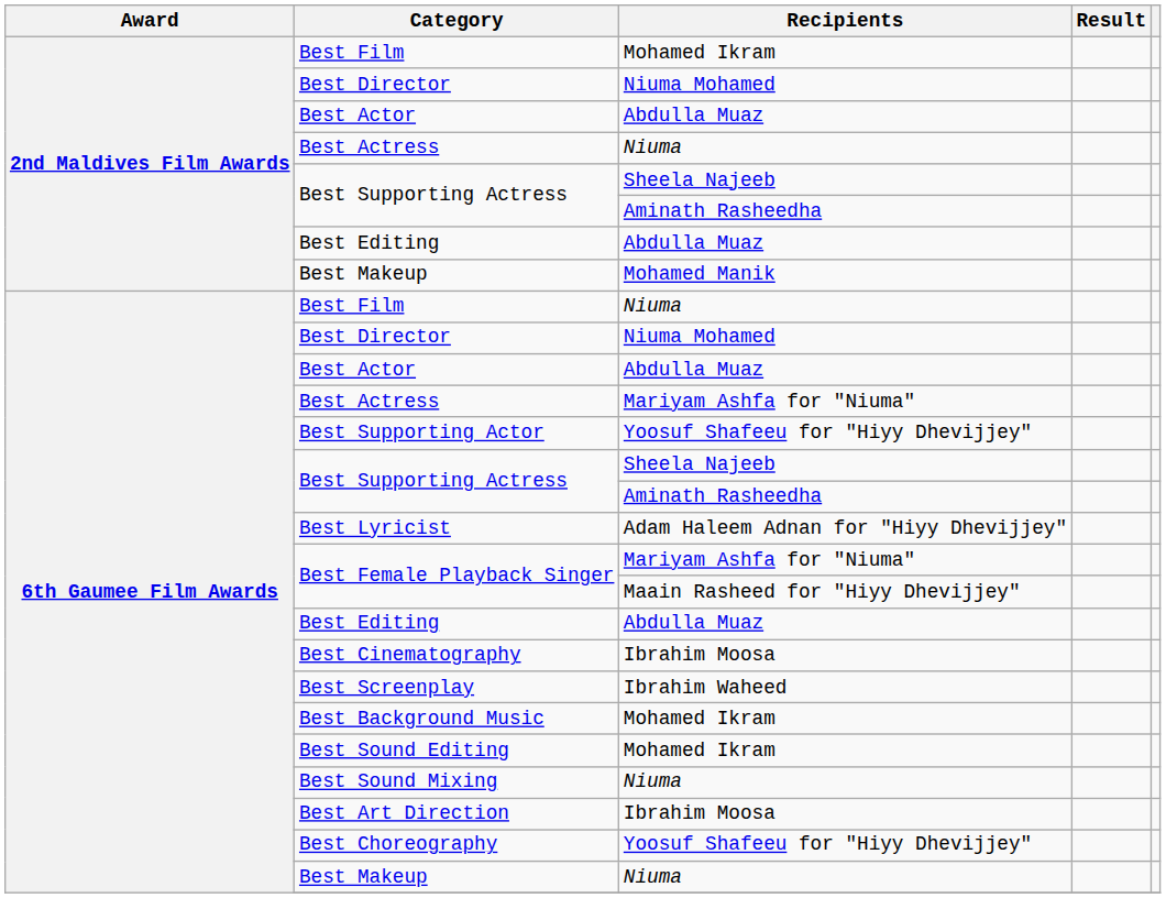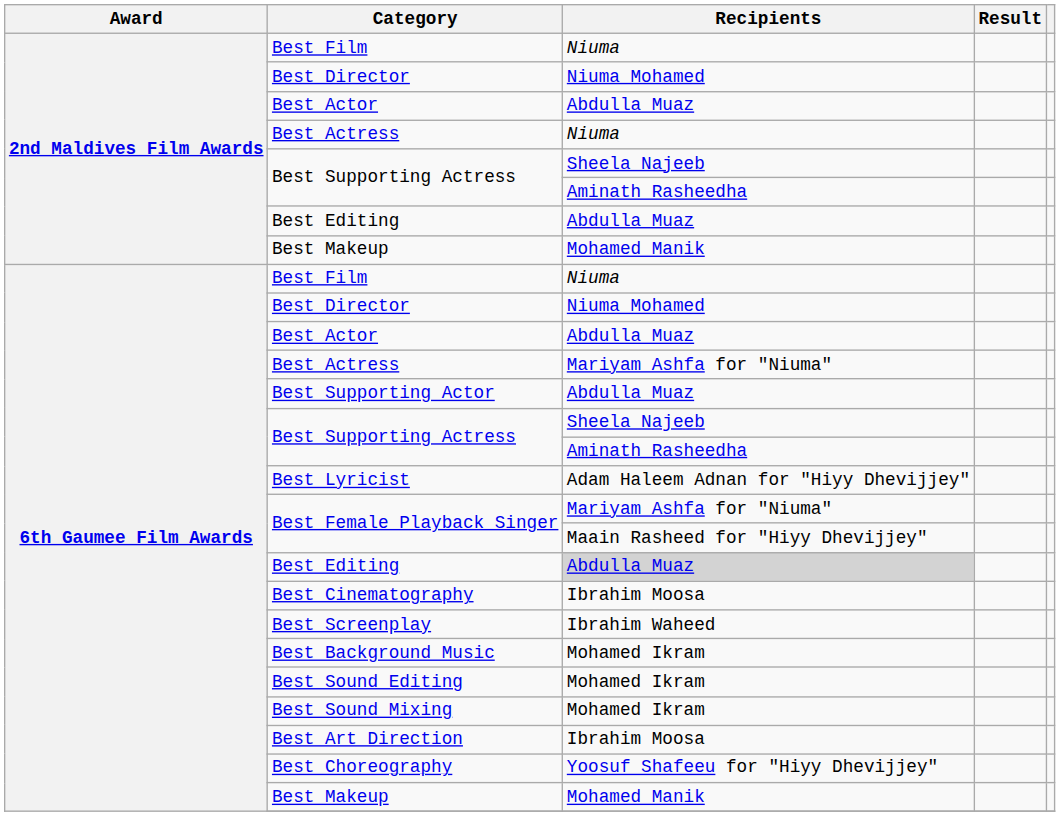2nd Maldives Film Awards / Best Film | Recipients: Mohamed Ikram -> Niuma
Best Supporting Actor | Recipients: Yoosuf Shafeeu for "Hiyy Dhevijjey" -> Abdulla Muaz
6th Gaumee Film Awards / Best Editing | Recipients: no background -> lightgrey background
Best Sound Mixing | Recipients: Niuma -> Mohamed Ikram
6th Gaumee Film Awards / Best Makeup | Recipients: Niuma -> Mohamed Manik
